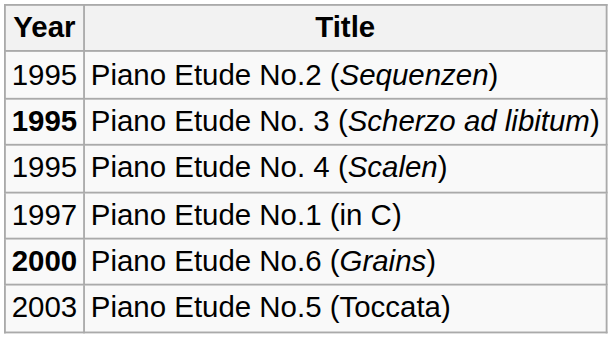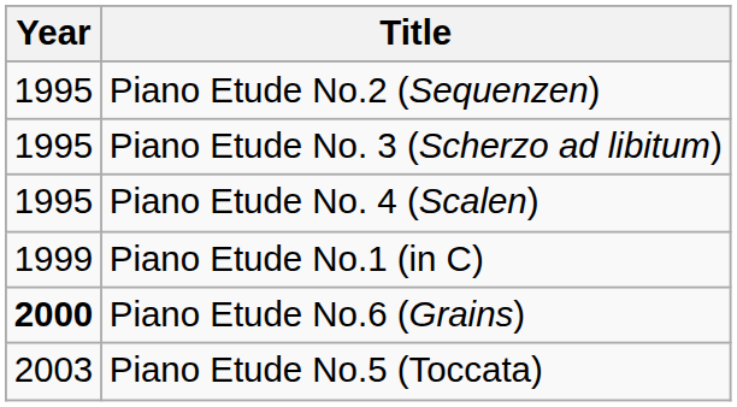Piano Etude No. 3 (Scherzo ad libitum) | Year: bold -> normal
Piano Etude No.1 (in C) | Year: 1997 -> 1999
